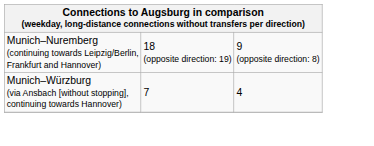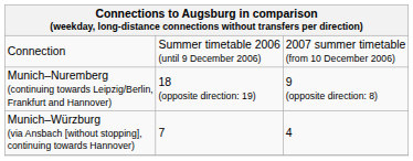+ row: Connection | Summer timetable 2006 (until 9 December 2006) | 2007 summer timetable (from 10 December 2006)
